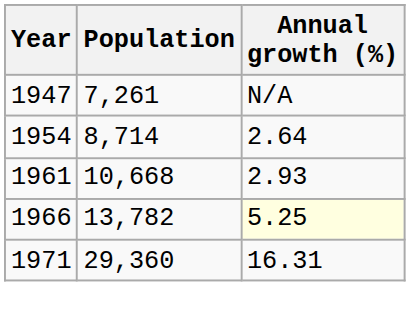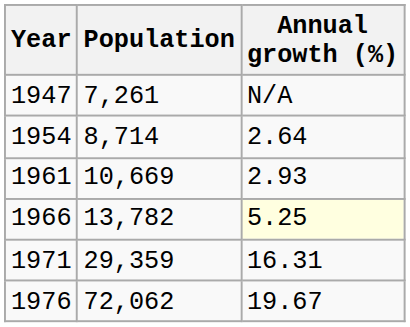1961 | Population: 10,668 -> 10,669
1971 | Population: 29,360 -> 29,359
+ row: 1976 | 72,062 | 19.67
